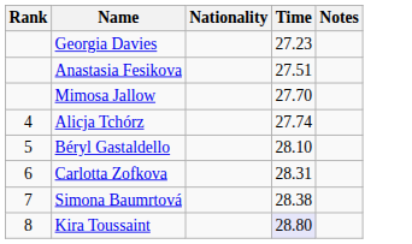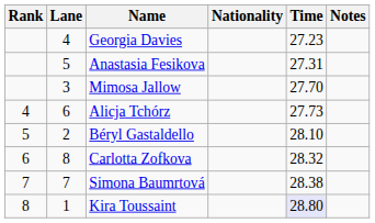+ column: Lane | 4 | 5 | 3 | 6 | 2 | 8 | 7 | 1
Anastasia Fesikova | Time: 27.51 -> 27.31
Alicja Tchórz | Time: 27.74 -> 27.73
Carlotta Zofkova | Time: 28.31 -> 28.32
